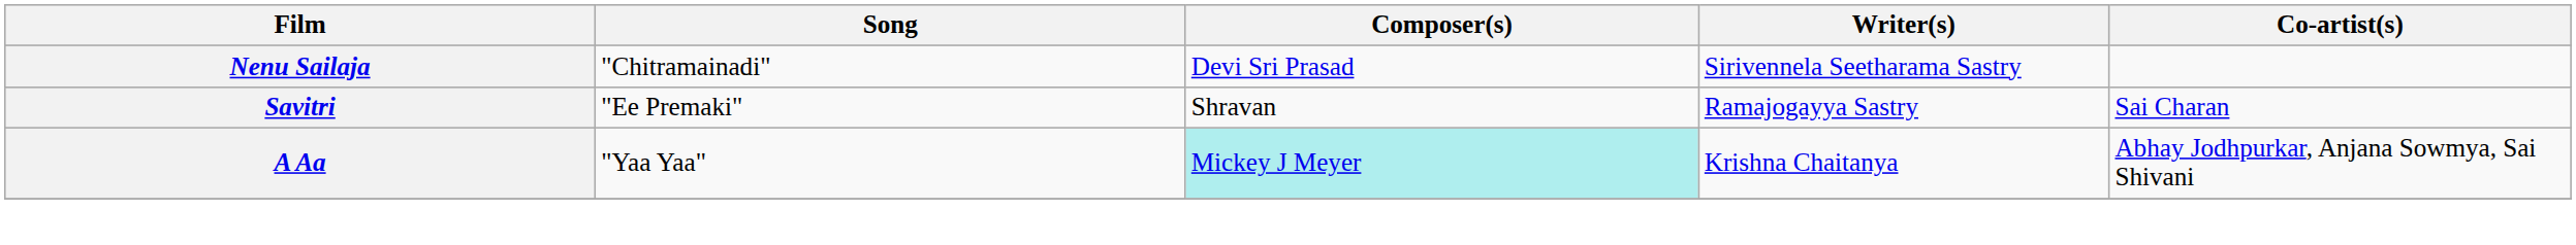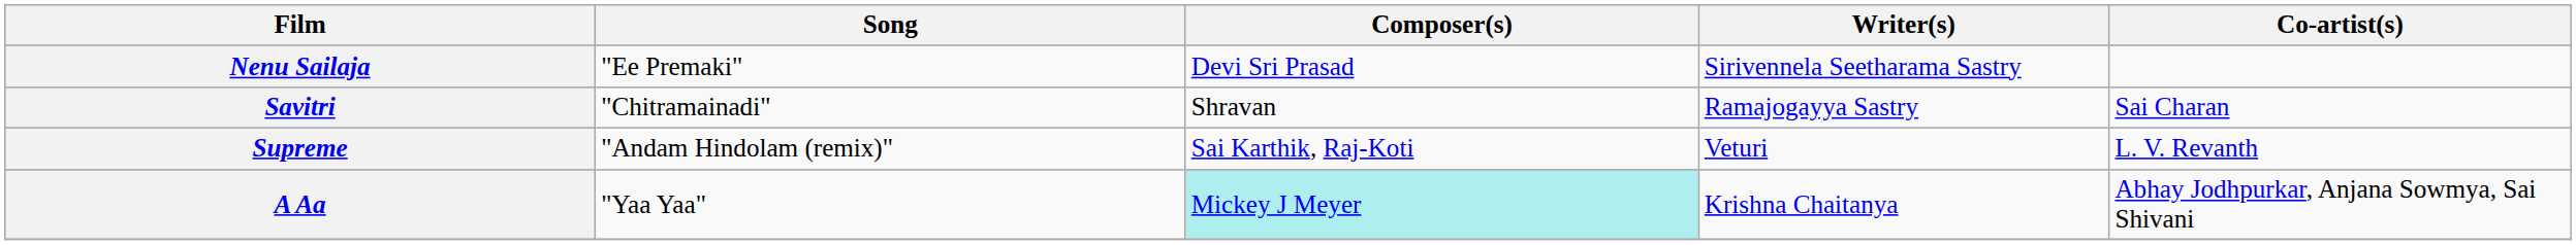Nenu Sailaja | Song: "Chitramainadi" -> "Ee Premaki"
Savitri | Song: "Ee Premaki" -> "Chitramainadi"
+ row: Supreme | "Andam Hindolam (remix)" | Sai Karthik, Raj-Koti | Veturi | L. V. Revanth
